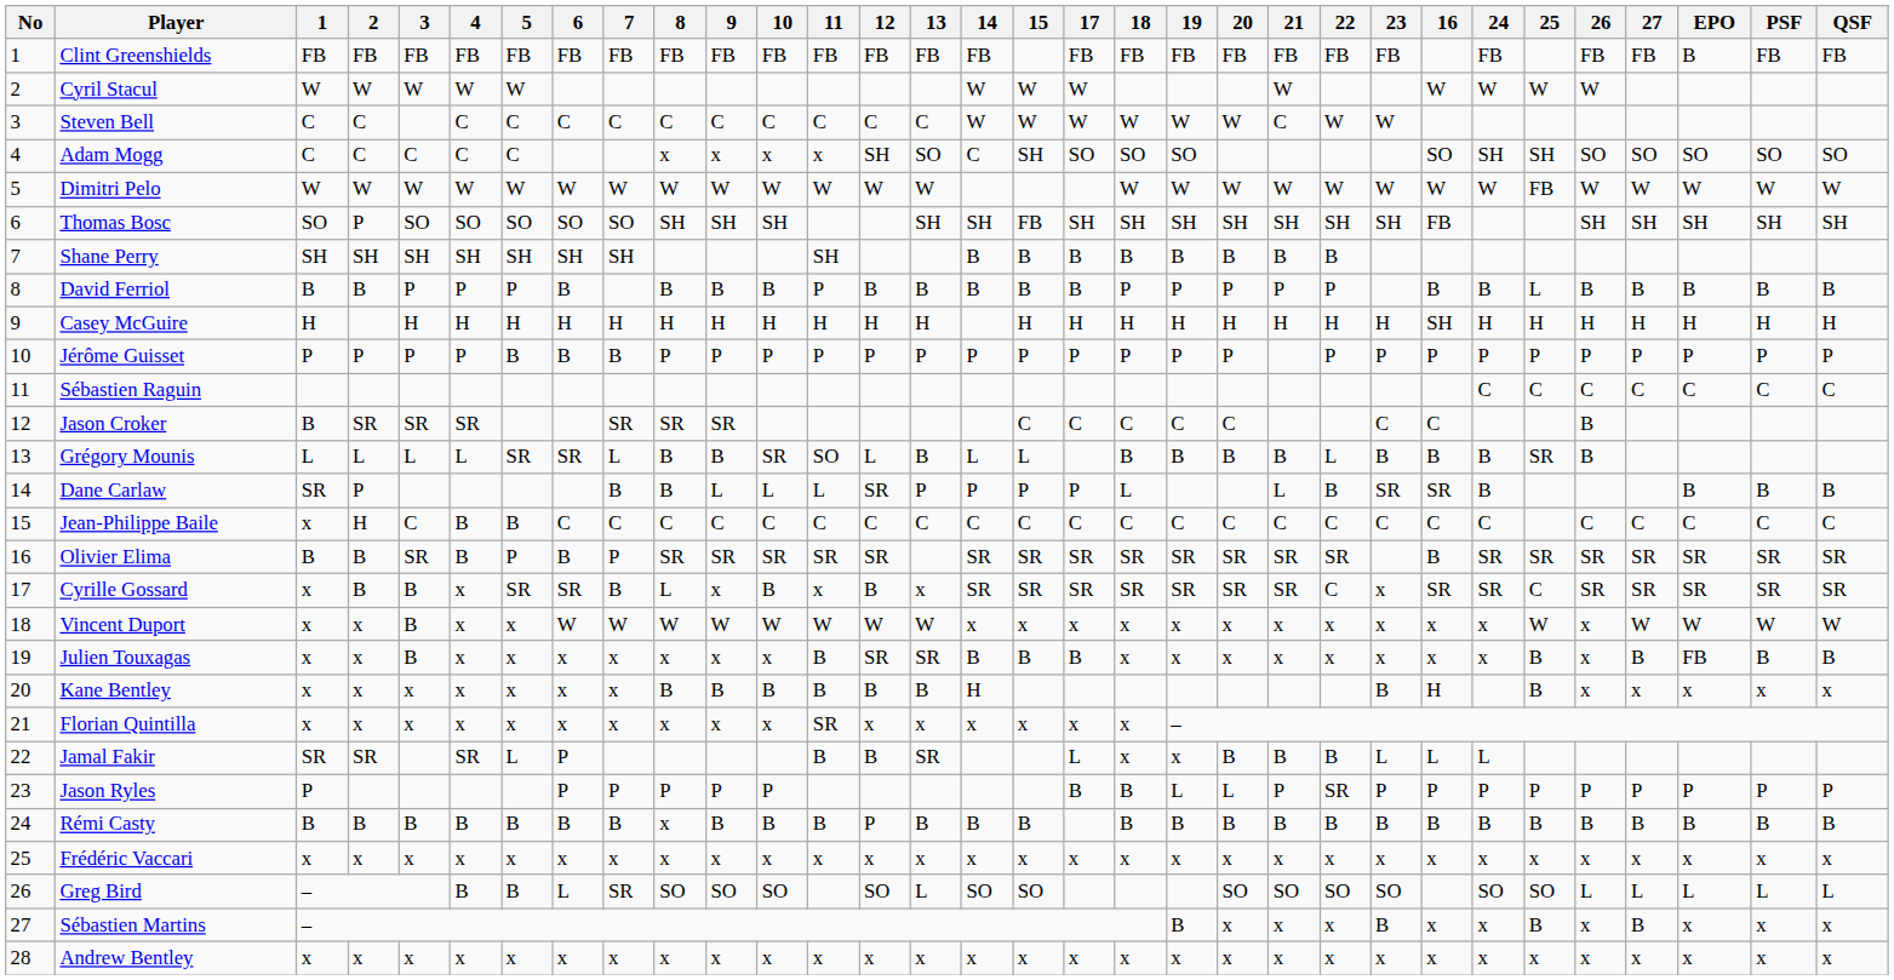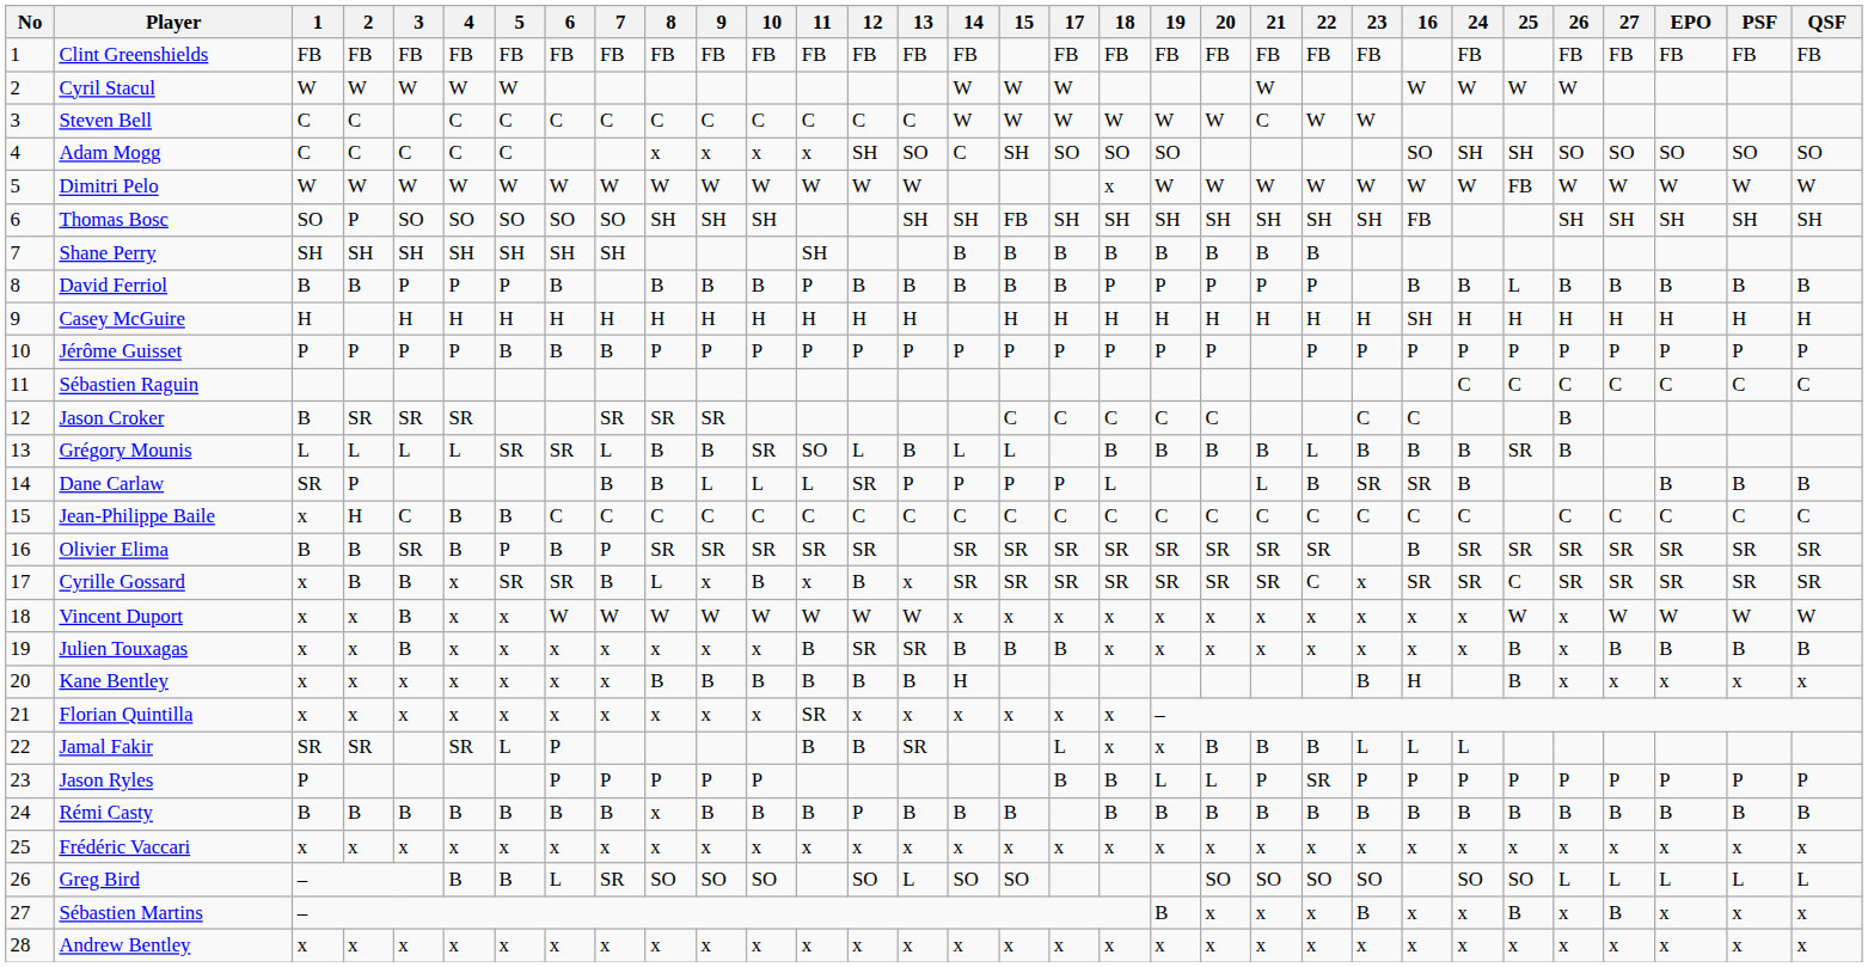Clint Greenshields | EPO: B -> FB
Dimitri Pelo | 18: W -> x
Julien Touxagas | EPO: FB -> B
